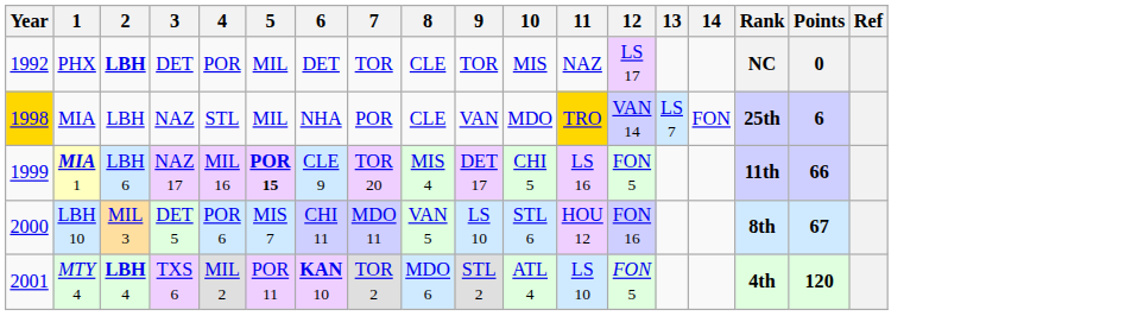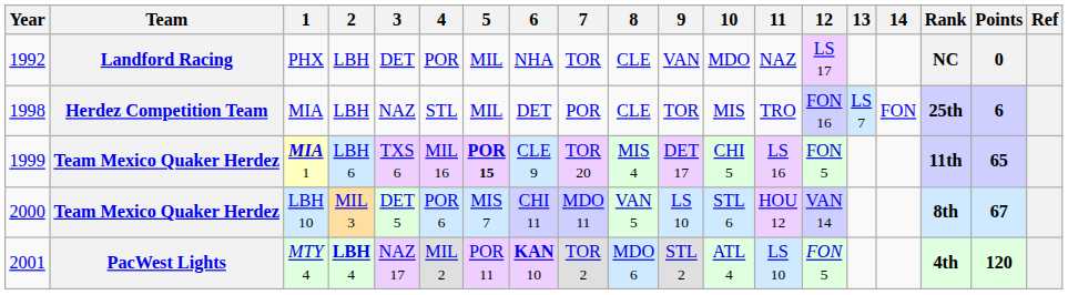+ column: Team | Landford Racing | Herdez Competition Team | Team Mexico Quaker Herdez | Team Mexico Quaker Herdez | PacWest Lights
PHX | 2: bold -> normal
PHX | 6: DET -> NHA
PHX | 9: TOR -> VAN
PHX | 10: MIS -> MDO
MIA | Year: gold background -> no background
MIA | 6: NHA -> DET
MIA | 9: VAN -> TOR
MIA | 10: MDO -> MIS
MIA | 11: gold background -> no background
MIA | 12: VAN 14 -> FON 16
MIA 1 | 3: NAZ 17 -> TXS 6
MIA 1 | Points: 66 -> 65
LBH 10 | 12: FON 16 -> VAN 14
MTY 4 | 3: TXS 6 -> NAZ 17
